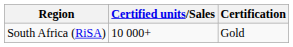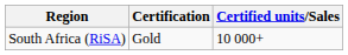columns swapped: Certification <-> Certified units/Sales
